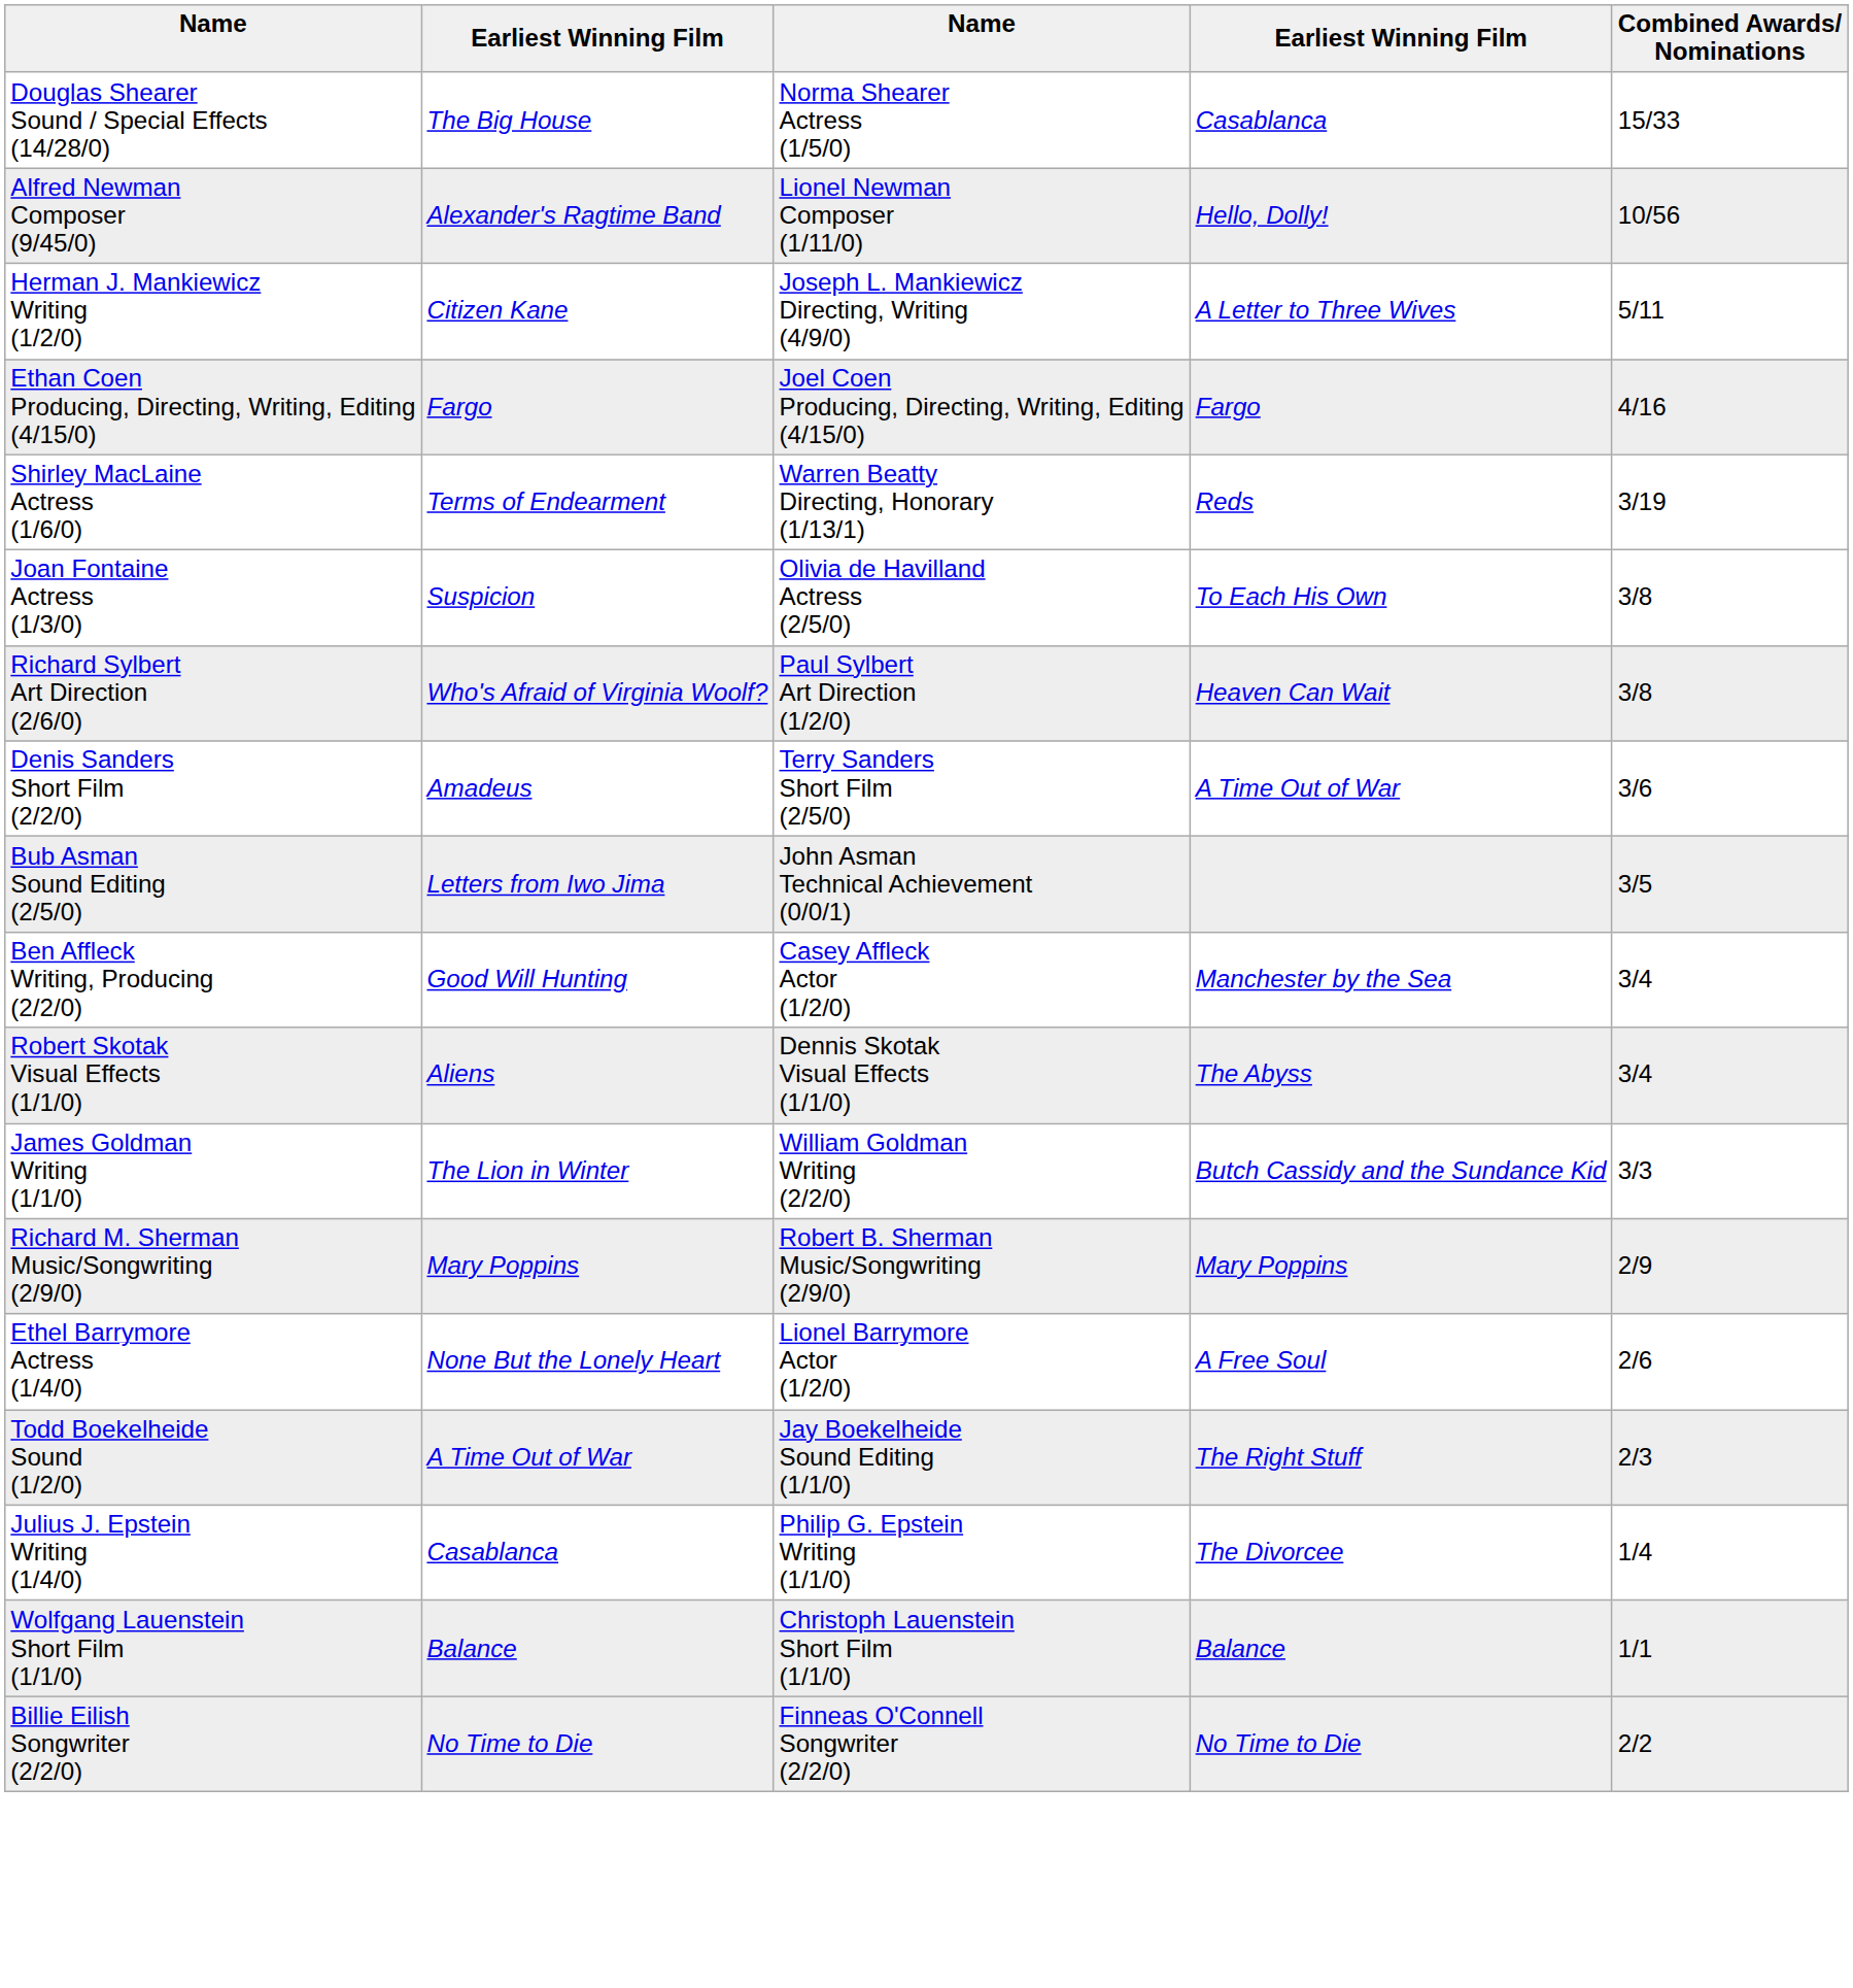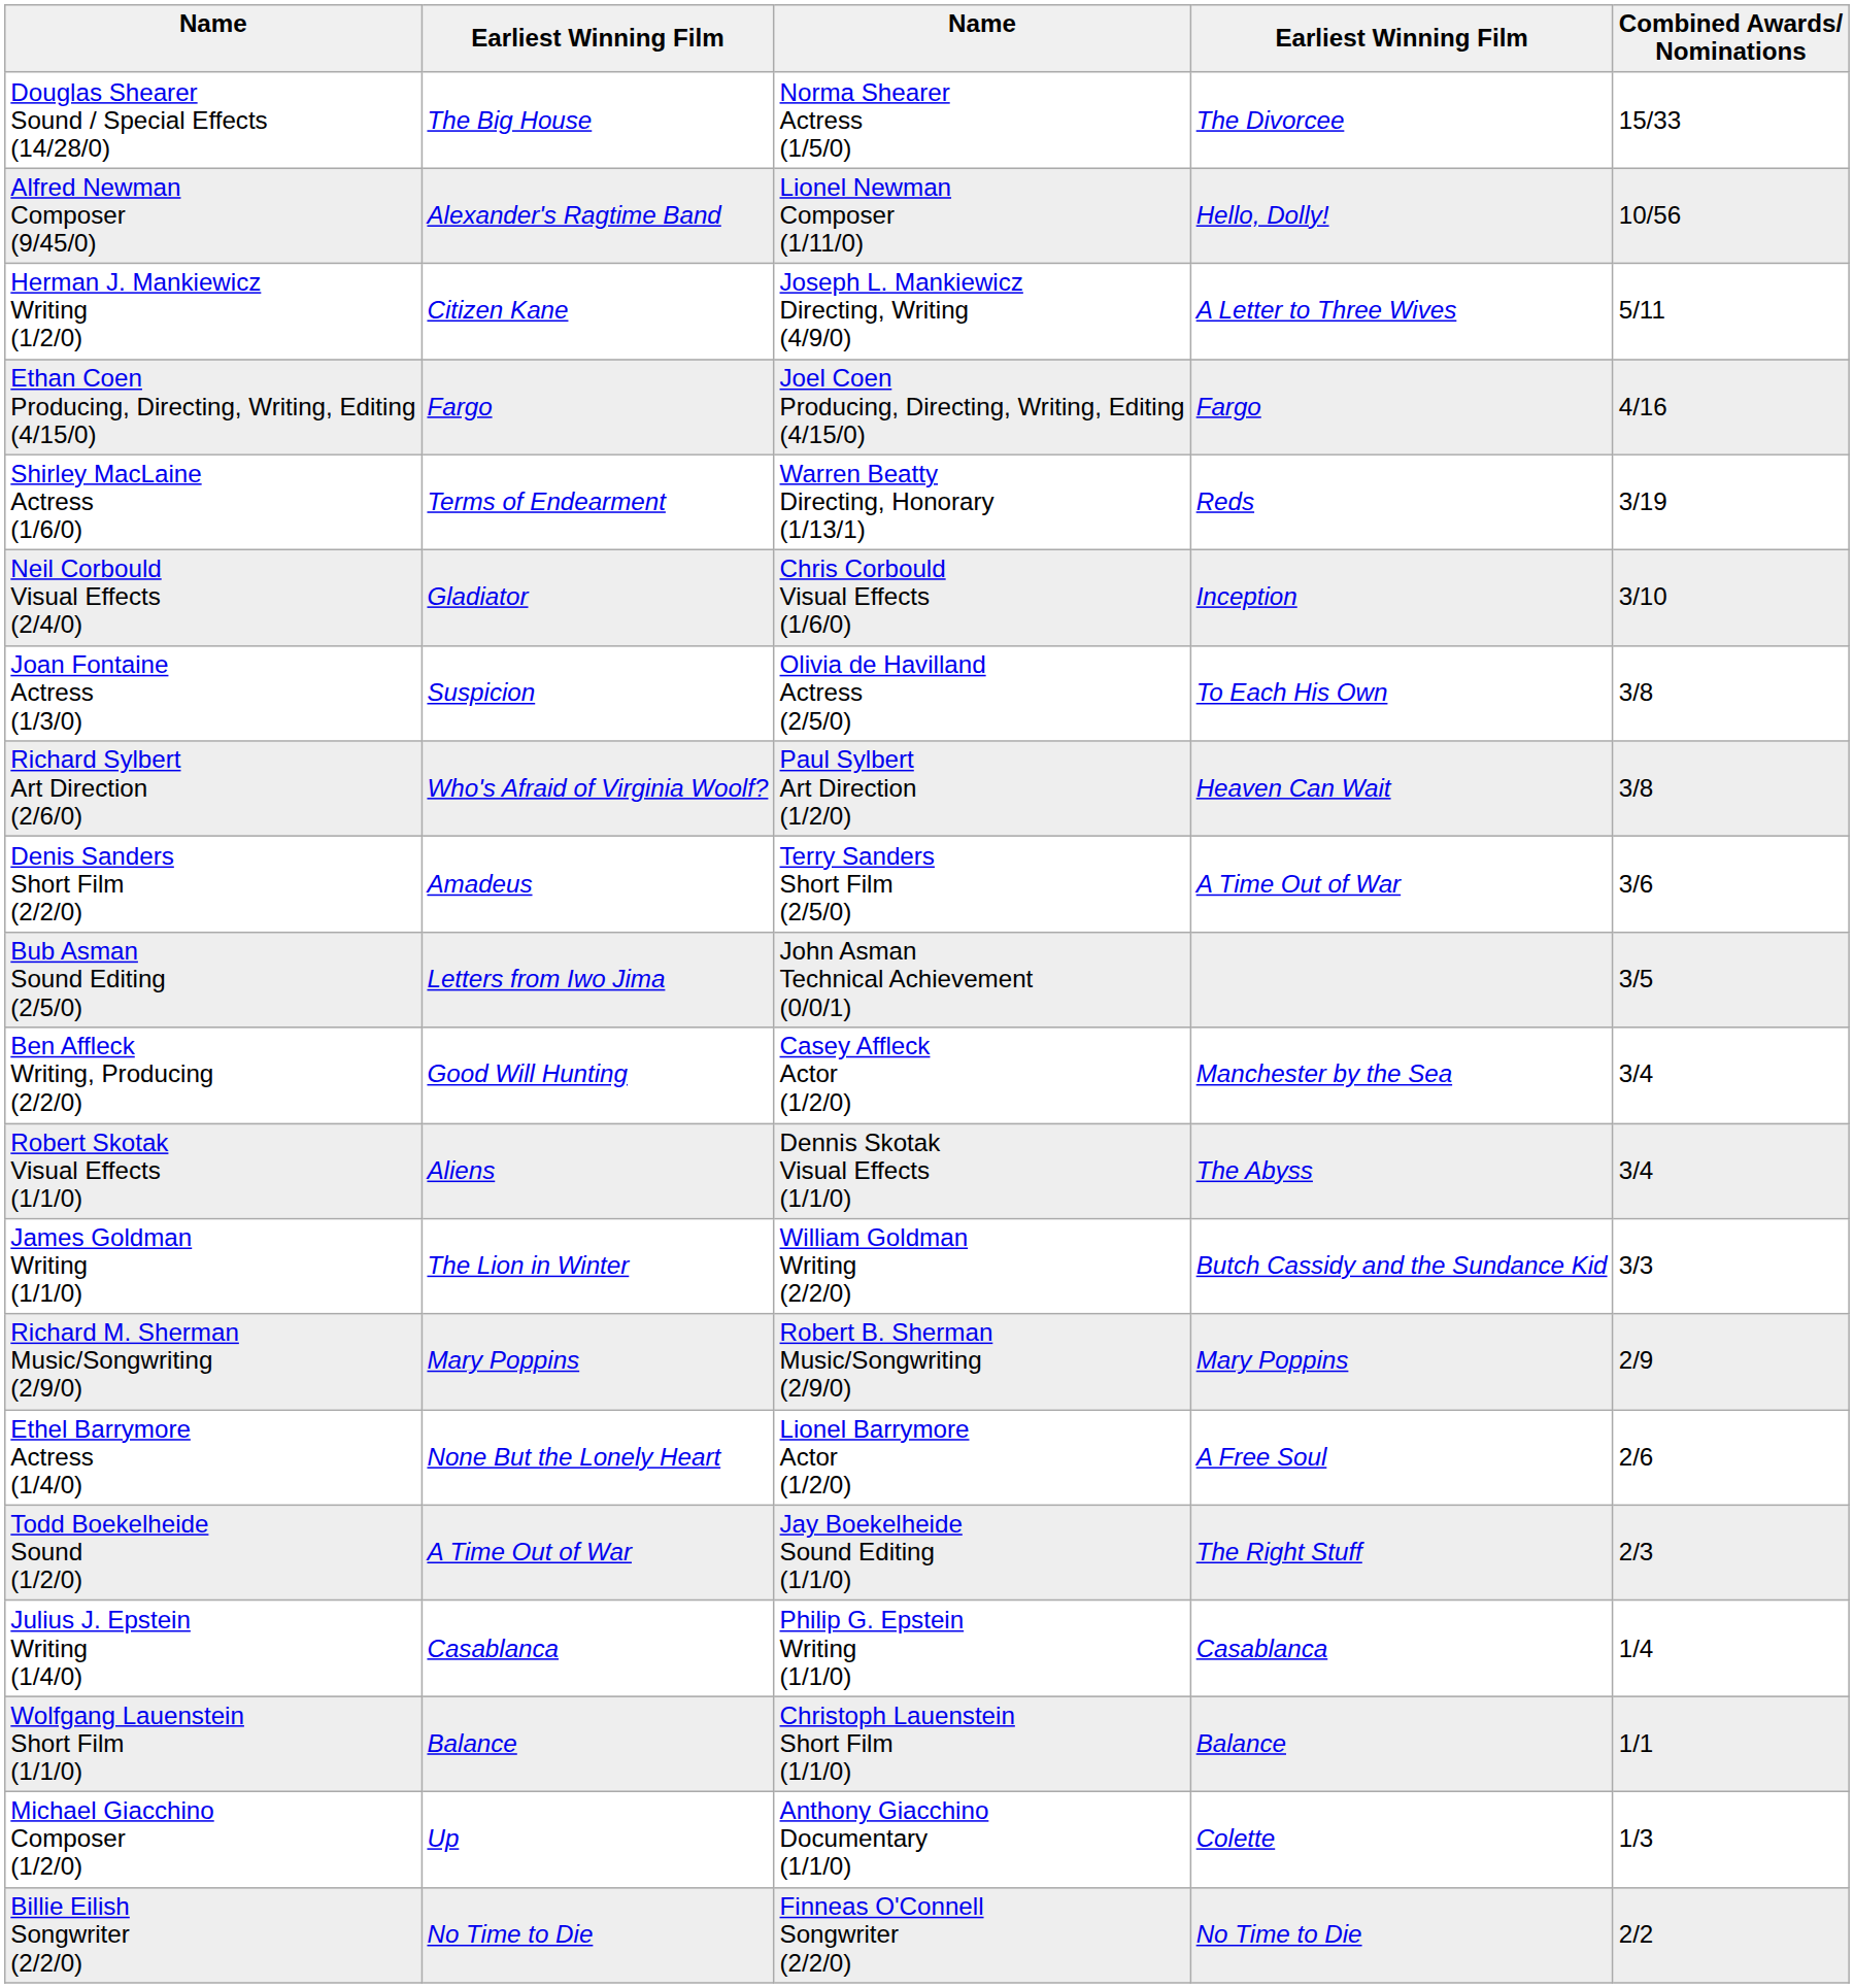Douglas Shearer Sound / Special Effects (14/28/0) | column 4: Casablanca -> The Divorcee
+ row: Neil Corbould Visual Effects (2/4/0) | Gladiator | Chris Corbould Visual Effects (1/6/0) | Inception | 3/10
Julius J. Epstein Writing (1/4/0) | column 4: The Divorcee -> Casablanca
+ row: Michael Giacchino Composer (1/2/0) | Up | Anthony Giacchino Documentary (1/1/0) | Colette | 1/3
